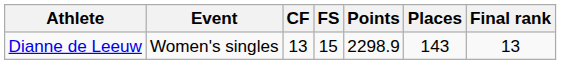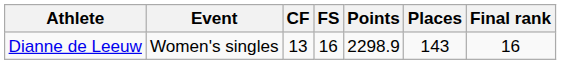Dianne de Leeuw | FS: 15 -> 16
Dianne de Leeuw | Final rank: 13 -> 16
